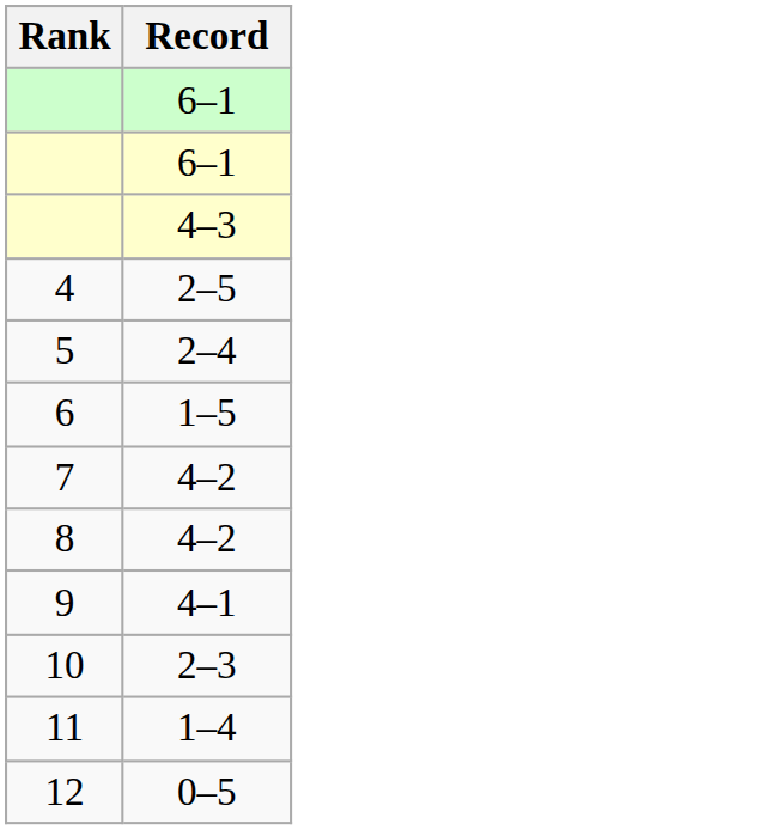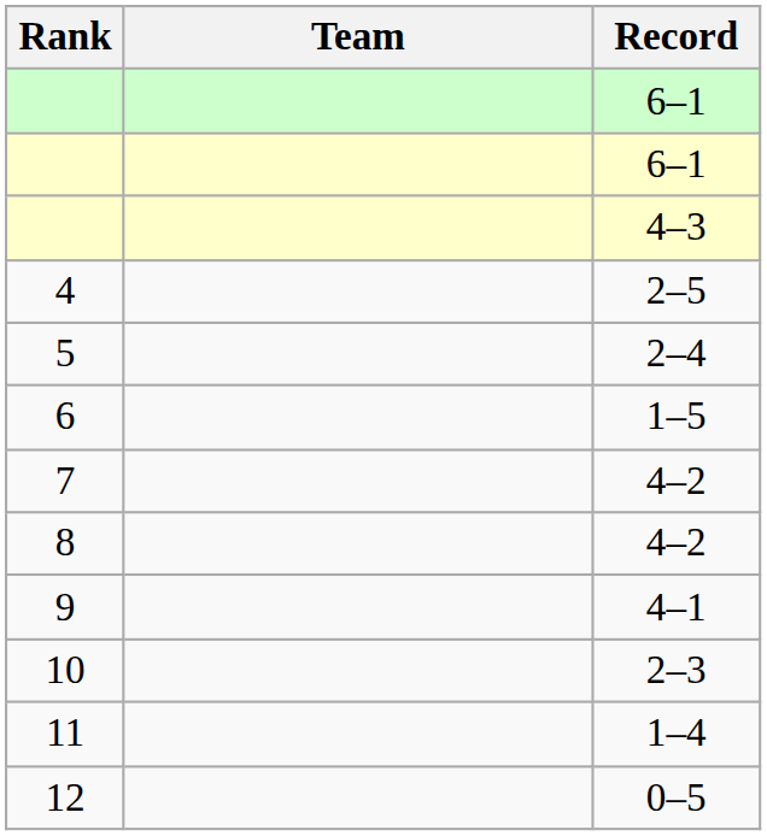+ column: Team
